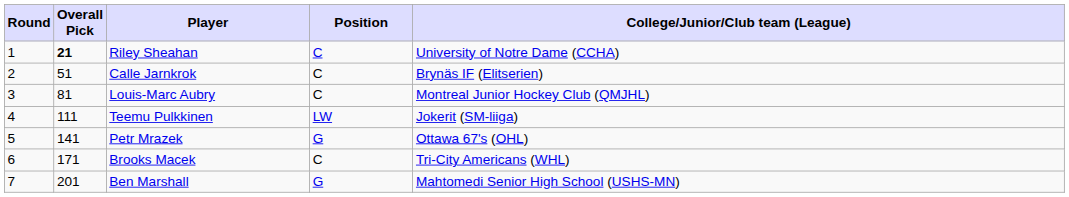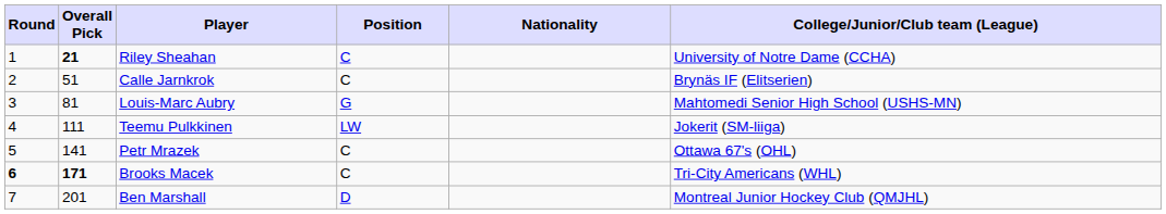+ column: Nationality
Louis-Marc Aubry | Position: C -> G
Louis-Marc Aubry | College/Junior/Club team (League): Montreal Junior Hockey Club (QMJHL) -> Mahtomedi Senior High School (USHS-MN)
Petr Mrazek | Position: G -> C
Brooks Macek | Round: normal -> bold
Brooks Macek | Overall Pick: normal -> bold
Ben Marshall | Position: G -> D
Ben Marshall | College/Junior/Club team (League): Mahtomedi Senior High School (USHS-MN) -> Montreal Junior Hockey Club (QMJHL)
